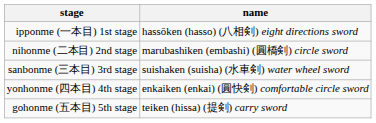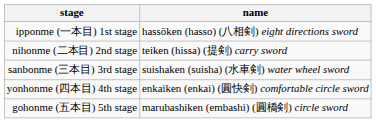nihonme (二本目) 2nd stage | name: marubashiken (embashi) (圓橋剣) circle sword -> teiken (hissa) (提剣) carry sword
gohonme (五本目) 5th stage | name: teiken (hissa) (提剣) carry sword -> marubashiken (embashi) (圓橋剣) circle sword
